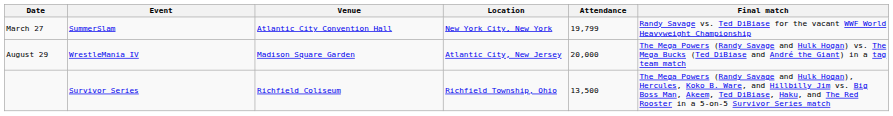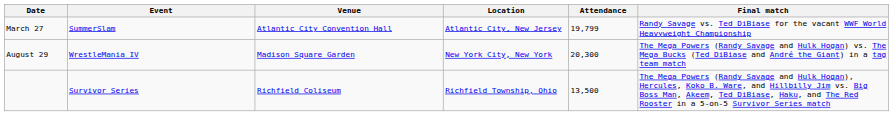March 27 | Location: New York City, New York -> Atlantic City, New Jersey
August 29 | Location: Atlantic City, New Jersey -> New York City, New York
August 29 | Attendance: 20,000 -> 20,300
